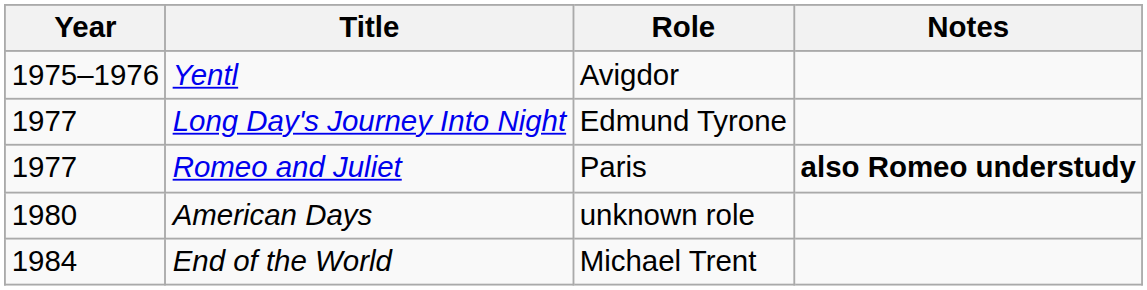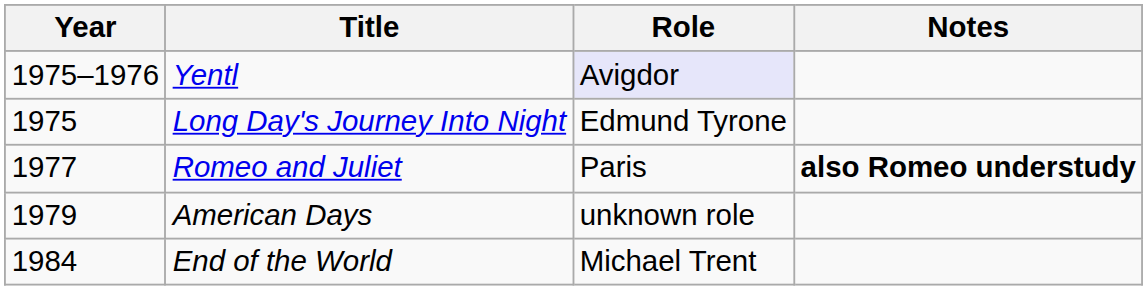Yentl | Role: no background -> lavender background
Long Day's Journey Into Night | Year: 1977 -> 1975
American Days | Year: 1980 -> 1979
